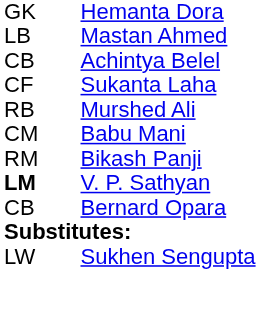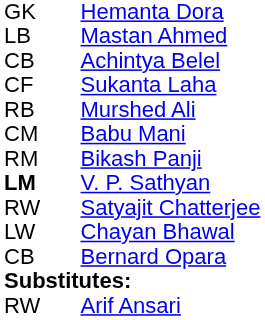+ row: RW | Satyajit Chatterjee
+ row: LW | Chayan Bhawal
+ row: RW | Arif Ansari
- row: LW | Sukhen Sengupta
